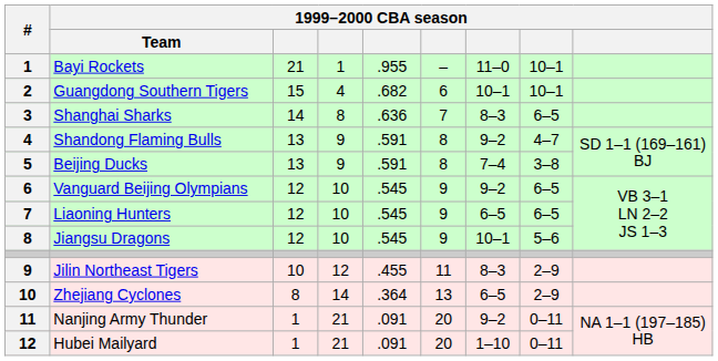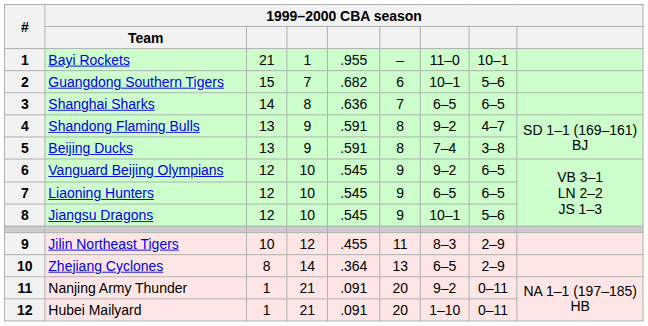Guangdong Southern Tigers | column 4: 4 -> 7
Guangdong Southern Tigers | column 8: 10–1 -> 5–6
Shanghai Sharks | column 7: 8–3 -> 6–5
